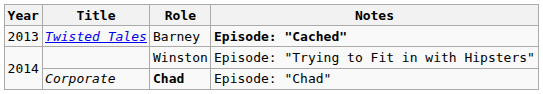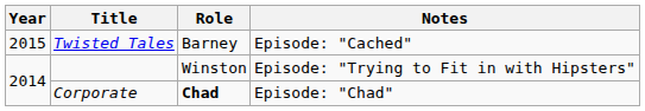Twisted Tales | Year: 2013 -> 2015
Twisted Tales | Notes: bold -> normal
